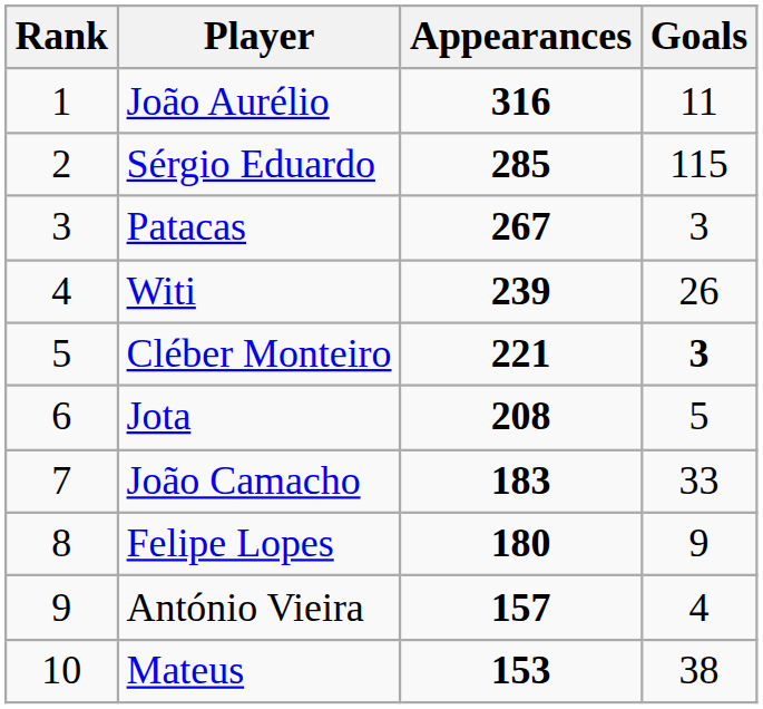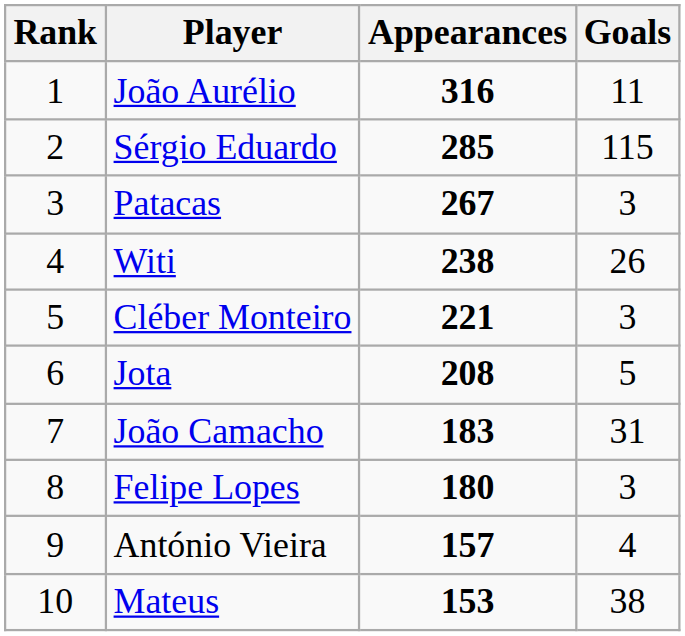Witi | Appearances: 239 -> 238
Cléber Monteiro | Goals: bold -> normal
João Camacho | Goals: 33 -> 31
Felipe Lopes | Goals: 9 -> 3
